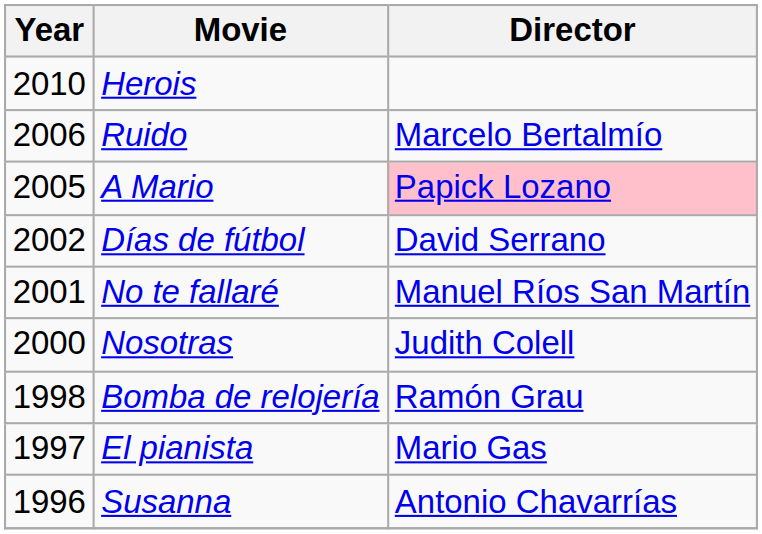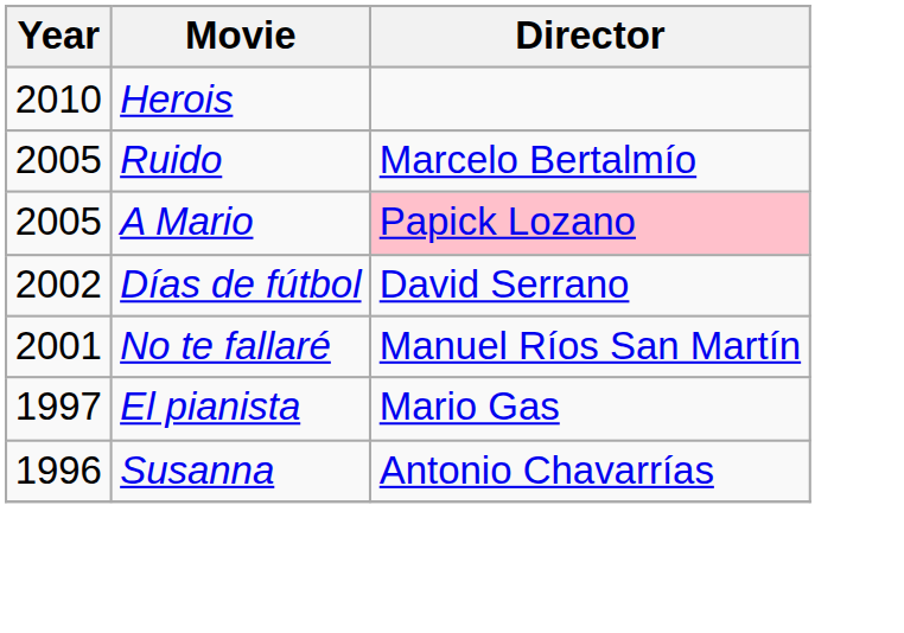Ruido | Year: 2006 -> 2005
- row: 2000 | Nosotras | Judith Colell
- row: 1998 | Bomba de relojería | Ramón Grau
